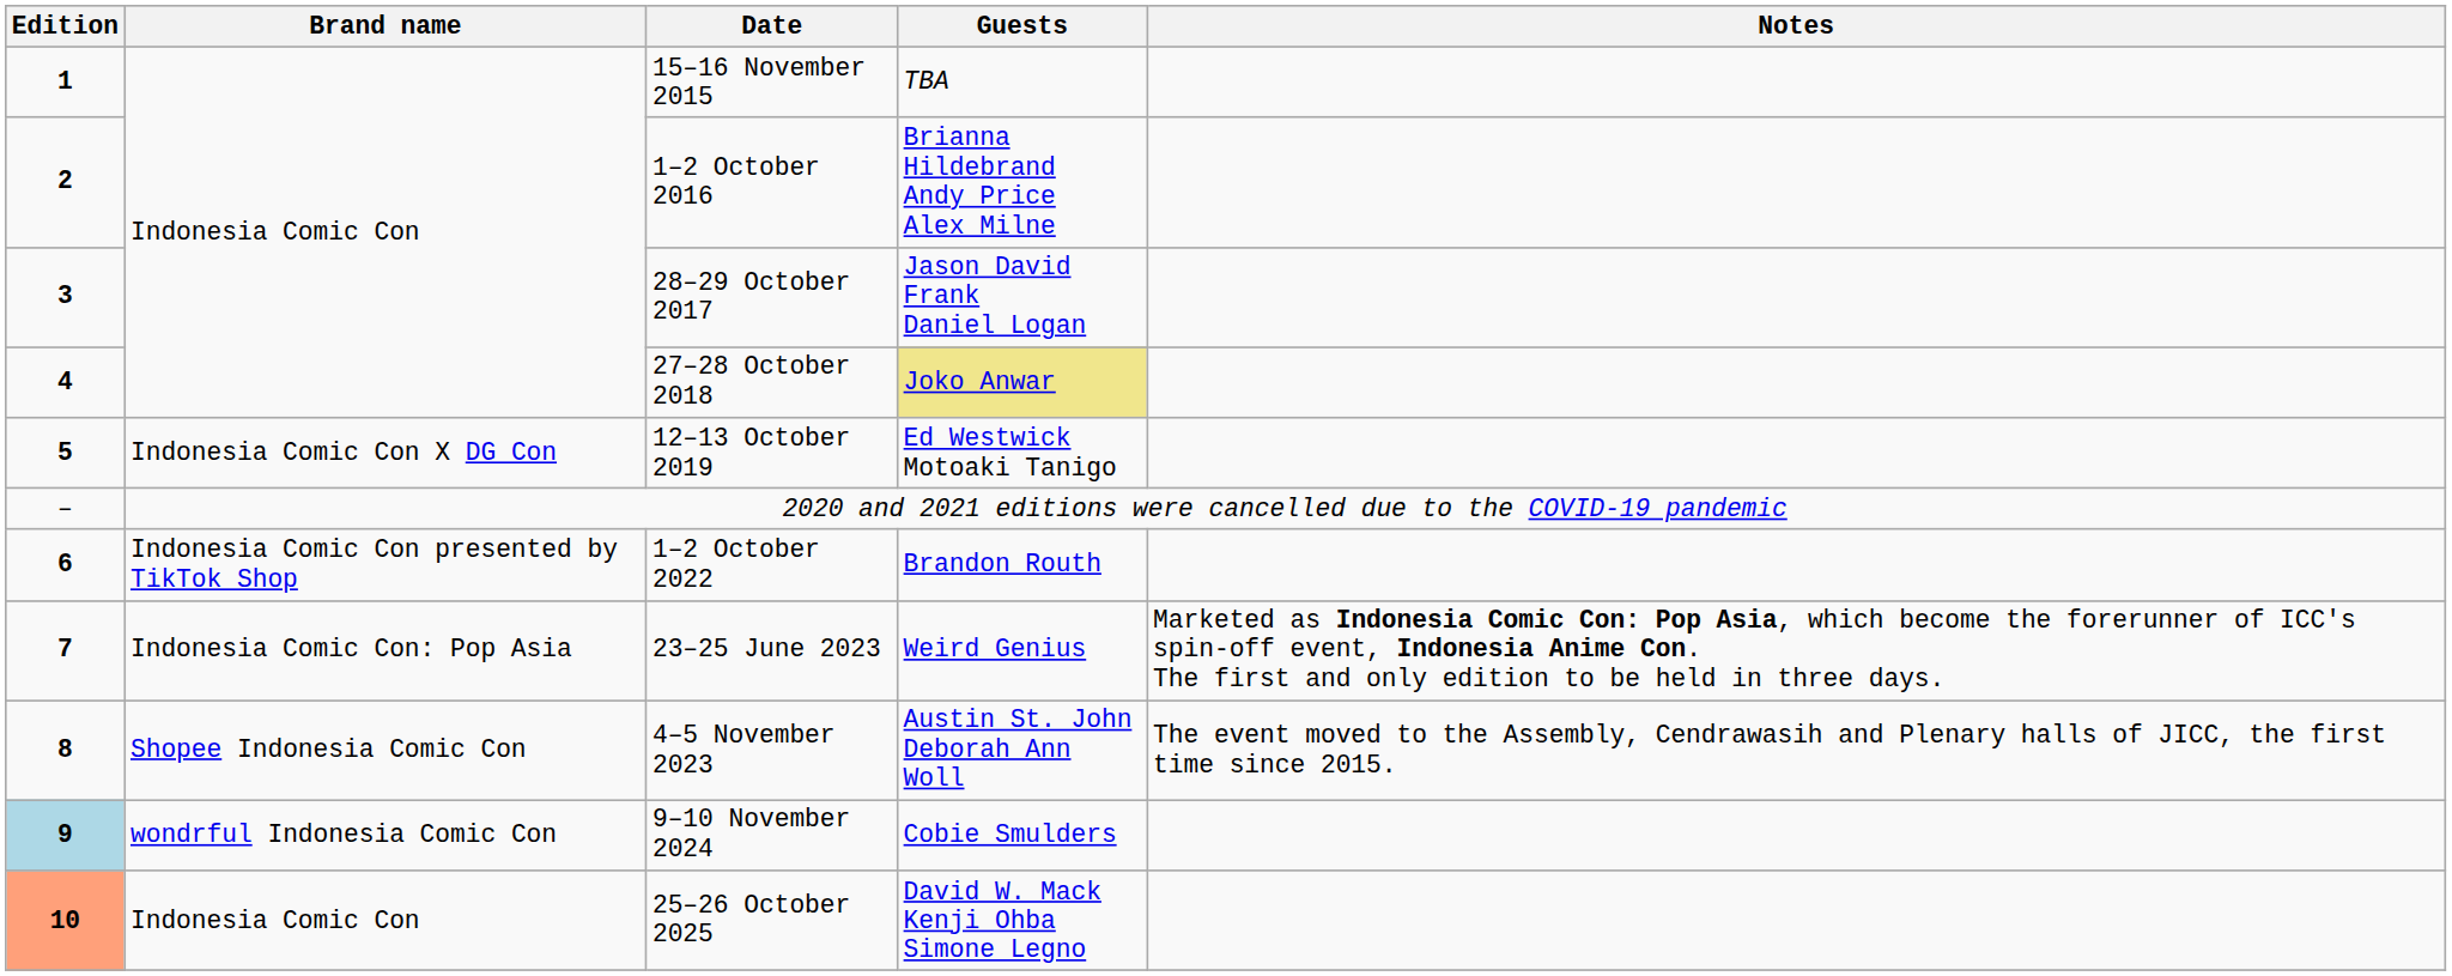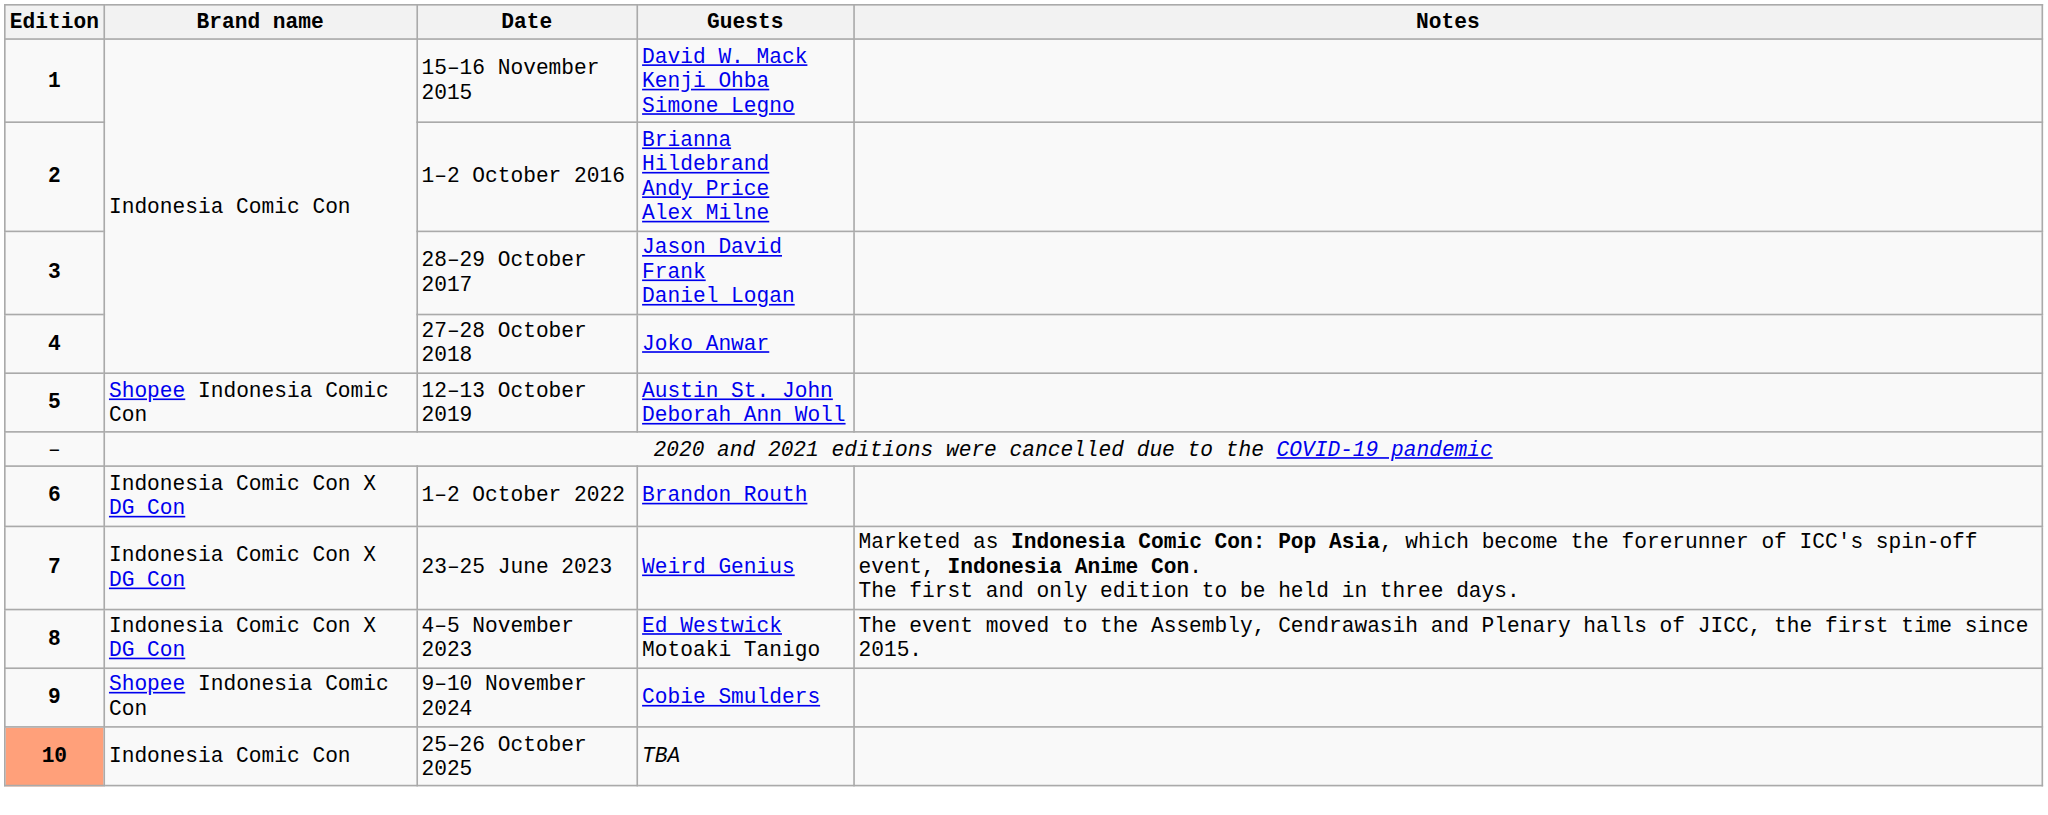15–16 November 2015 | Guests: TBA -> David W. Mack Kenji Ohba Simone Legno
27–28 October 2018 | Guests: khaki background -> no background
12–13 October 2019 | Brand name: Indonesia Comic Con X DG Con -> Shopee Indonesia Comic Con
12–13 October 2019 | Guests: Ed Westwick Motoaki Tanigo -> Austin St. John Deborah Ann Woll
1–2 October 2022 | Brand name: Indonesia Comic Con presented by TikTok Shop -> Indonesia Comic Con X DG Con
23–25 June 2023 | Brand name: Indonesia Comic Con: Pop Asia -> Indonesia Comic Con X DG Con
4–5 November 2023 | Brand name: Shopee Indonesia Comic Con -> Indonesia Comic Con X DG Con
4–5 November 2023 | Guests: Austin St. John Deborah Ann Woll -> Ed Westwick Motoaki Tanigo
9–10 November 2024 | Edition: lightblue background -> no background
9–10 November 2024 | Brand name: wondrful Indonesia Comic Con -> Shopee Indonesia Comic Con
25–26 October 2025 | Guests: David W. Mack Kenji Ohba Simone Legno -> TBA
